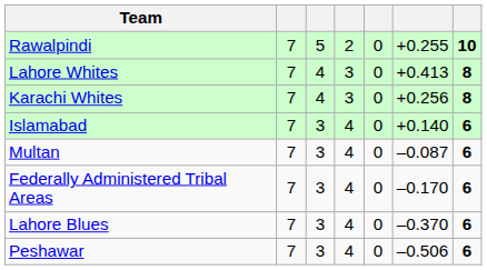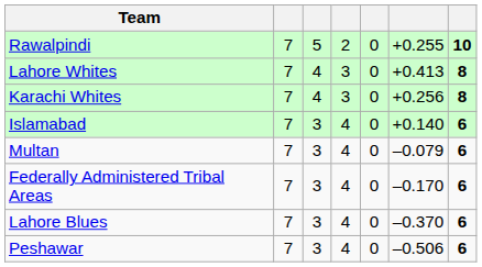Multan | column 6: –0.087 -> –0.079
